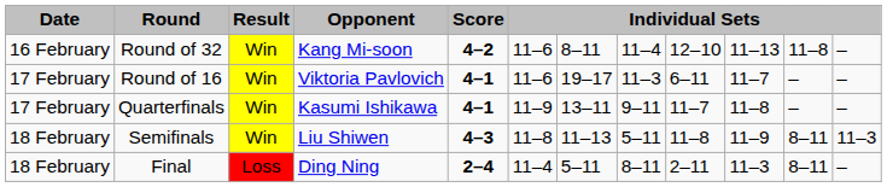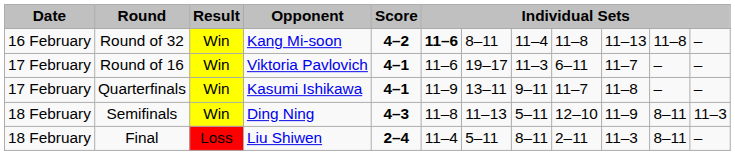Round of 32 | column 6: normal -> bold
Round of 32 | column 9: 12–10 -> 11–8
Semifinals | Opponent: Liu Shiwen -> Ding Ning
Semifinals | column 9: 11–8 -> 12–10
Final | Opponent: Ding Ning -> Liu Shiwen
